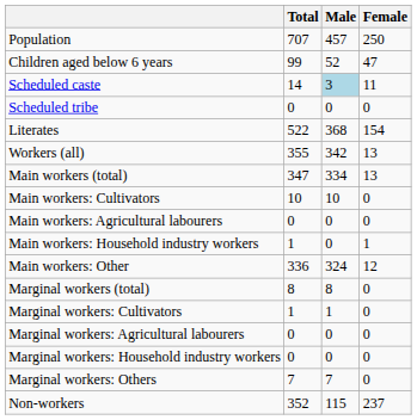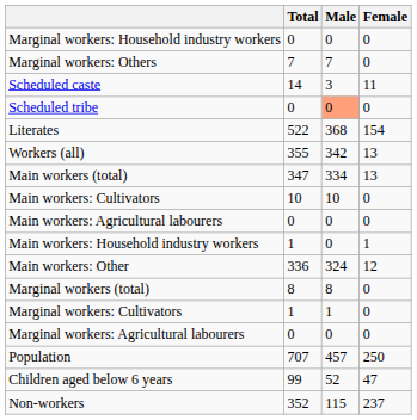rows swapped: Population <-> Marginal workers: Household industry workers
rows swapped: Children aged below 6 years <-> Marginal workers: Others
Scheduled caste | Male: lightblue background -> no background
Scheduled tribe | Male: no background -> lightsalmon background
